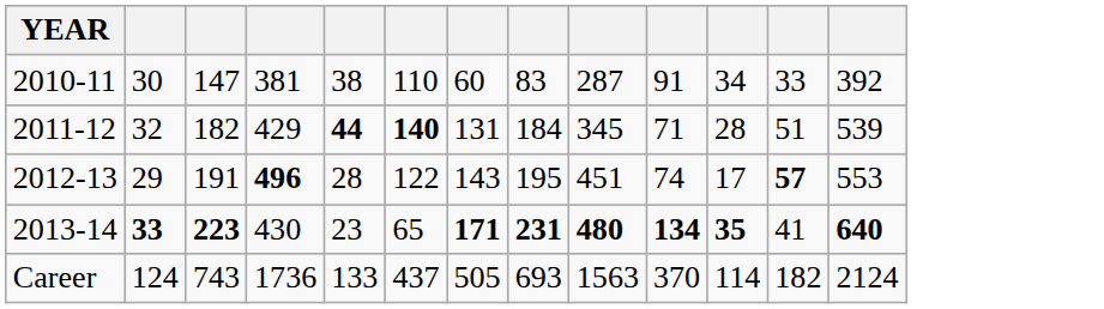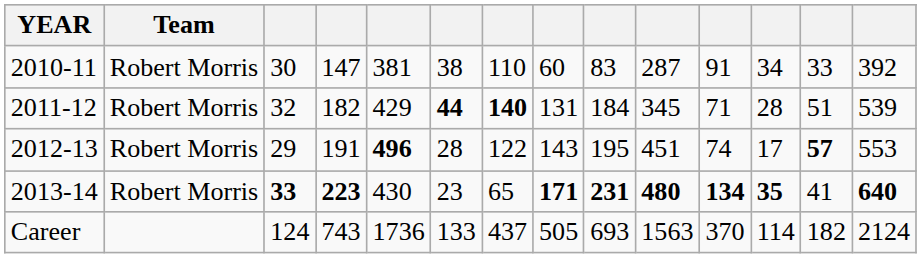+ column: Team | Robert Morris | Robert Morris | Robert Morris | Robert Morris
